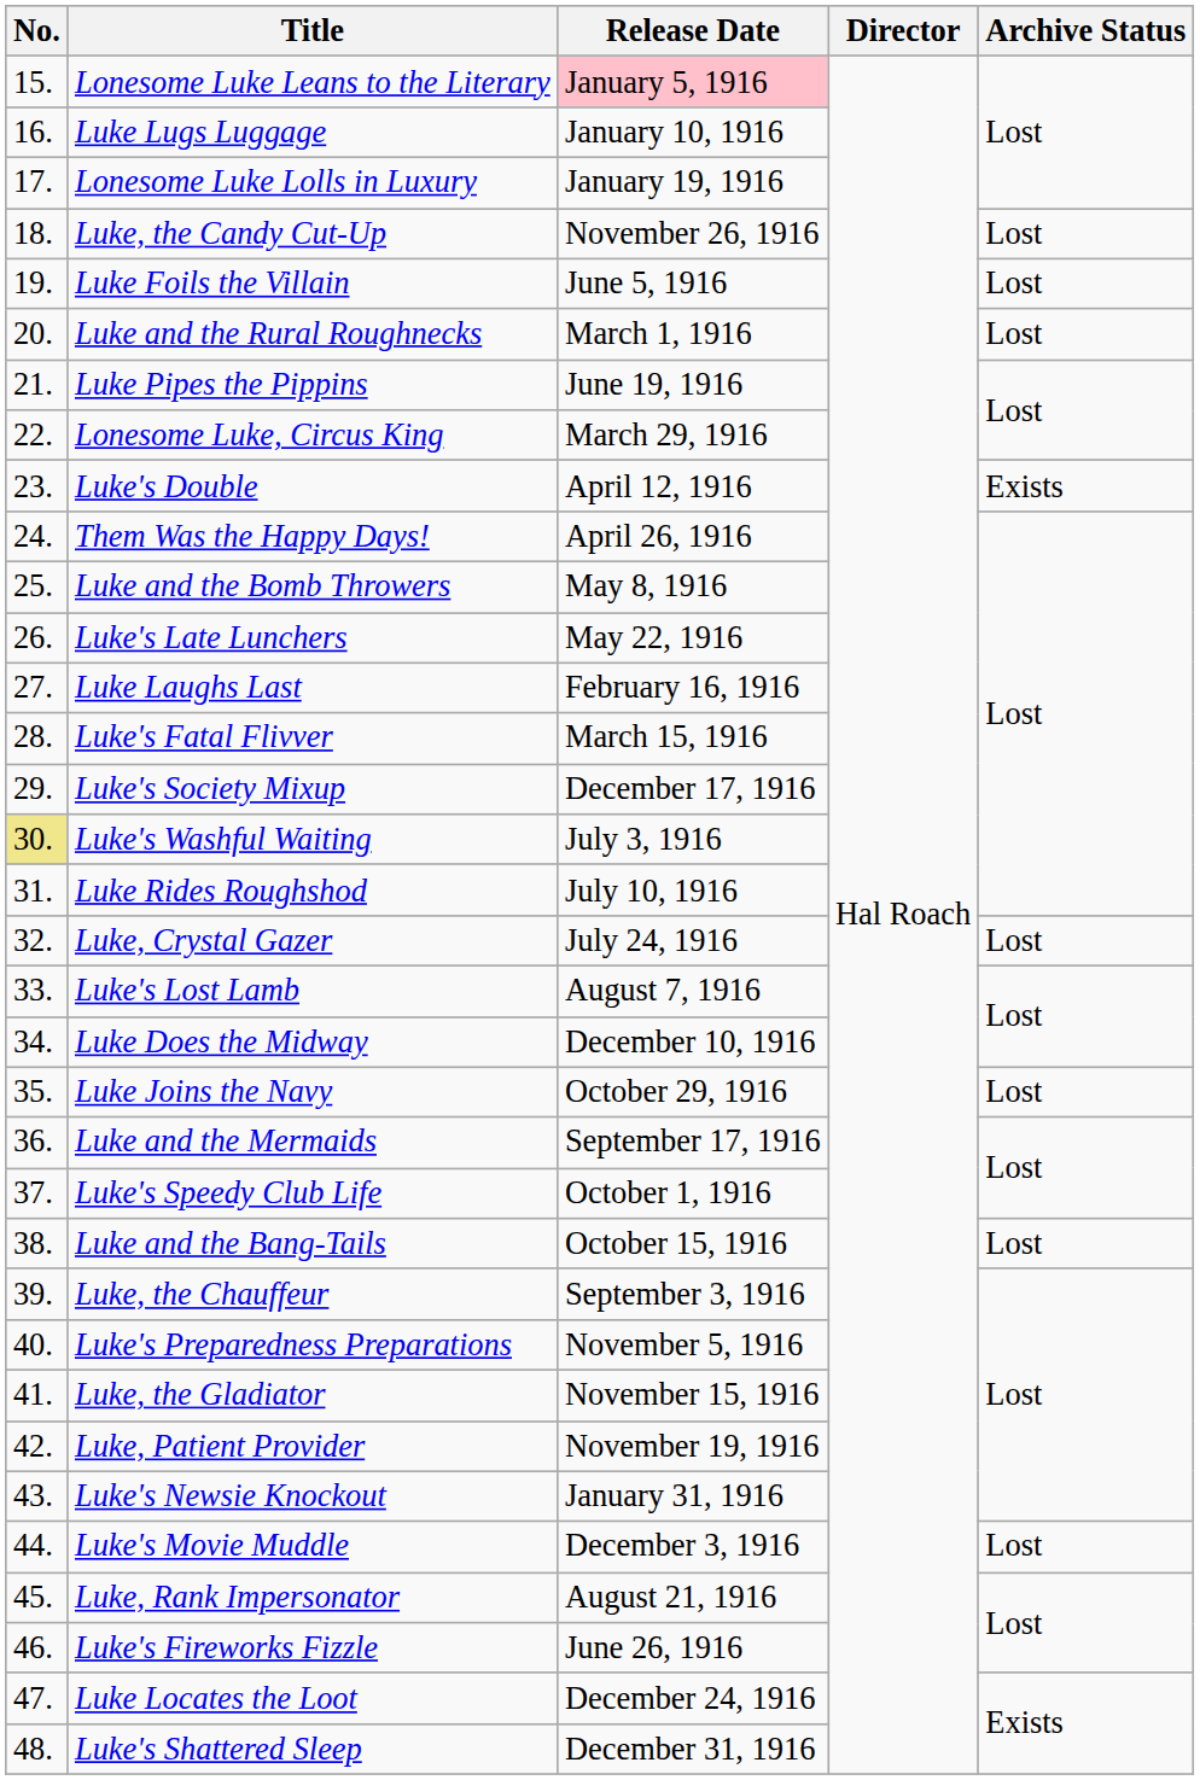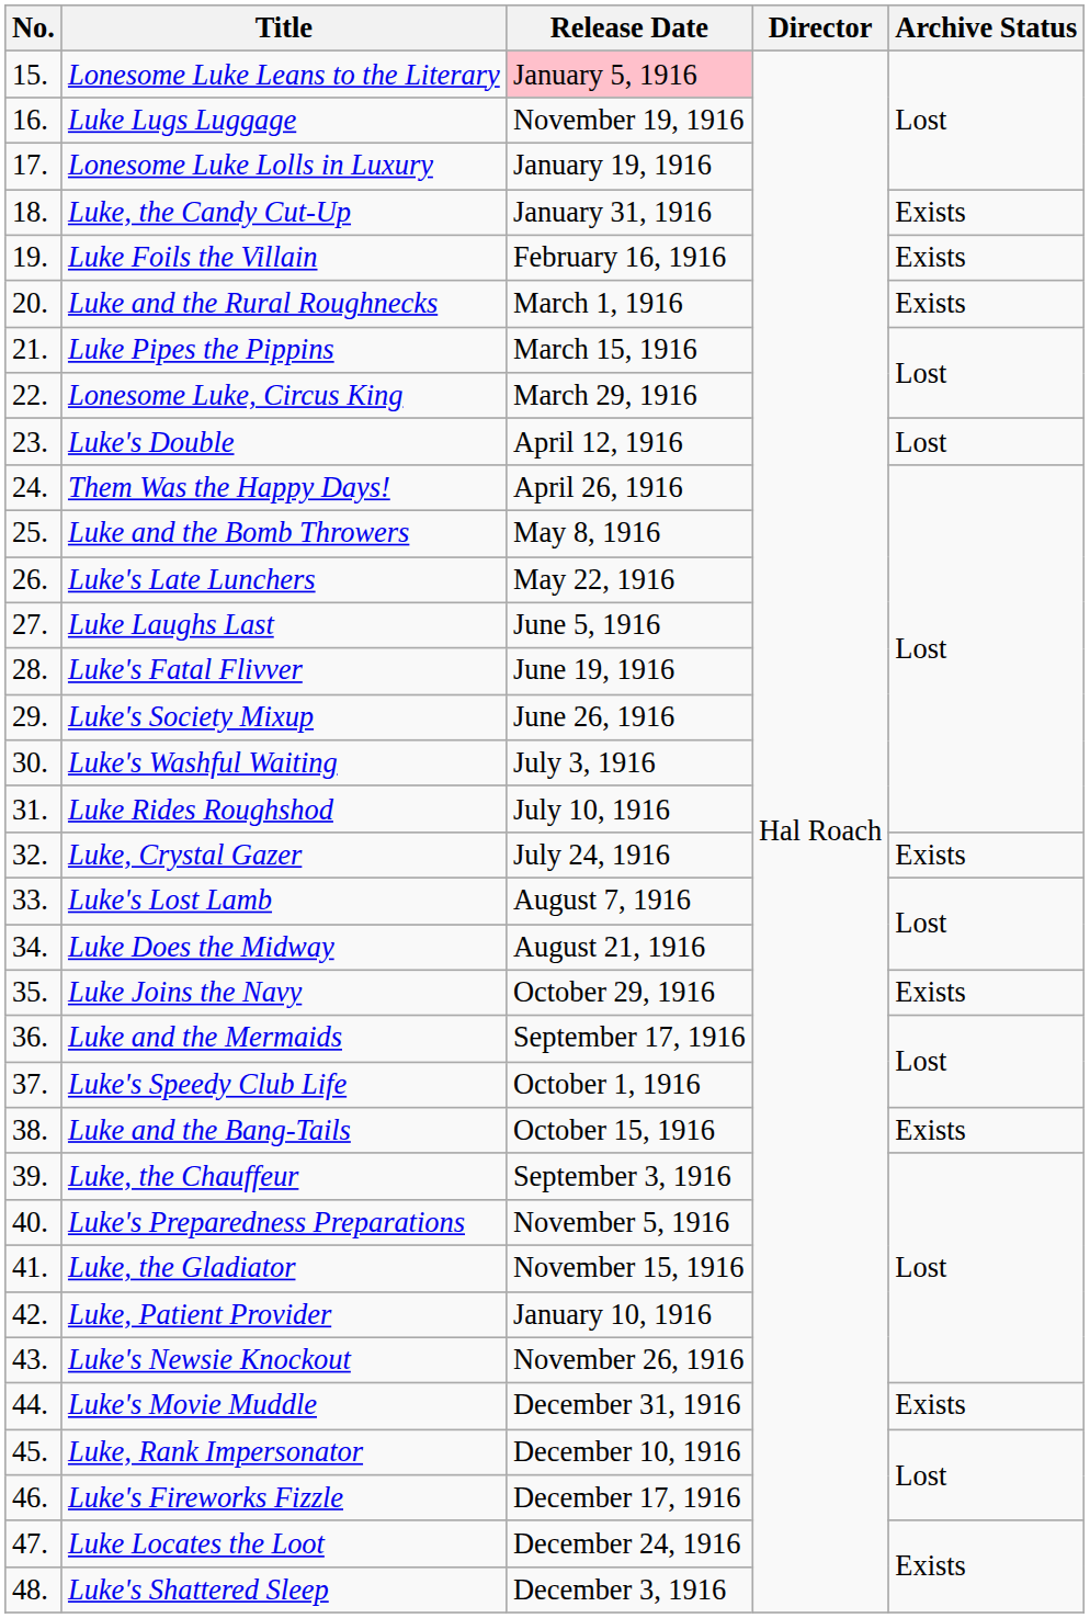Luke Lugs Luggage | Release Date: January 10, 1916 -> November 19, 1916
Luke, the Candy Cut-Up | Release Date: November 26, 1916 -> January 31, 1916
Luke, the Candy Cut-Up | Archive Status: Lost -> Exists
Luke Foils the Villain | Release Date: June 5, 1916 -> February 16, 1916
Luke Foils the Villain | Archive Status: Lost -> Exists
Luke and the Rural Roughnecks | Archive Status: Lost -> Exists
Luke Pipes the Pippins | Release Date: June 19, 1916 -> March 15, 1916
Luke's Double | Archive Status: Exists -> Lost
Luke Laughs Last | Release Date: February 16, 1916 -> June 5, 1916
Luke's Fatal Flivver | Release Date: March 15, 1916 -> June 19, 1916
Luke's Society Mixup | Release Date: December 17, 1916 -> June 26, 1916
Luke's Washful Waiting | No.: khaki background -> no background
Luke, Crystal Gazer | Archive Status: Lost -> Exists
Luke Does the Midway | Release Date: December 10, 1916 -> August 21, 1916
Luke Joins the Navy | Archive Status: Lost -> Exists
Luke and the Bang-Tails | Archive Status: Lost -> Exists
Luke, Patient Provider | Release Date: November 19, 1916 -> January 10, 1916
Luke's Newsie Knockout | Release Date: January 31, 1916 -> November 26, 1916
Luke's Movie Muddle | Release Date: December 3, 1916 -> December 31, 1916
Luke's Movie Muddle | Archive Status: Lost -> Exists
Luke, Rank Impersonator | Release Date: August 21, 1916 -> December 10, 1916
Luke's Fireworks Fizzle | Release Date: June 26, 1916 -> December 17, 1916
Luke's Shattered Sleep | Release Date: December 31, 1916 -> December 3, 1916
